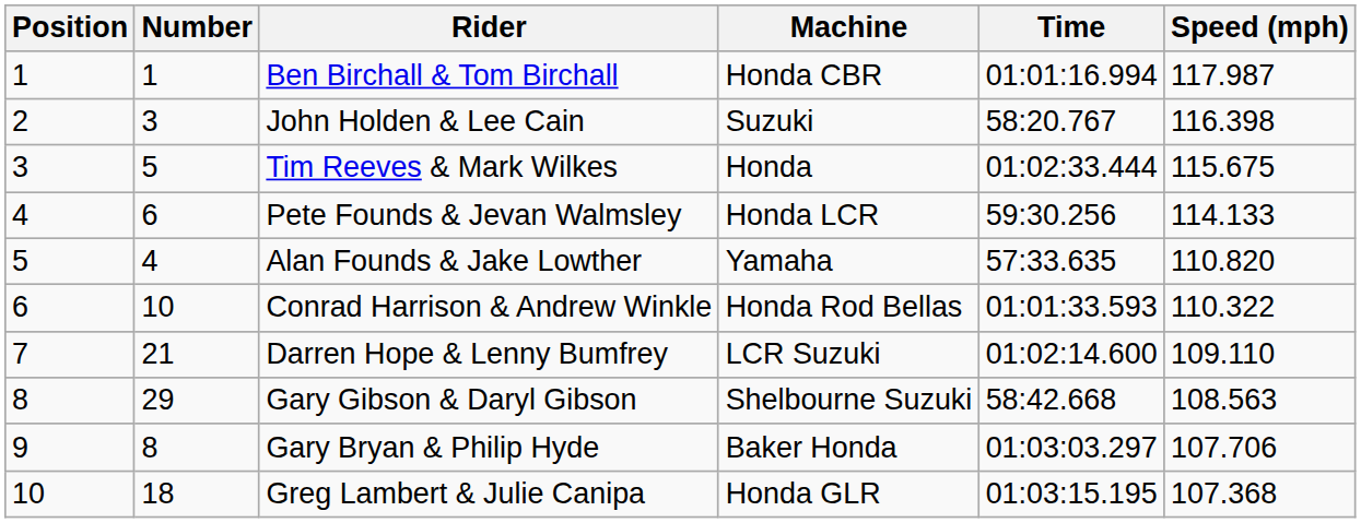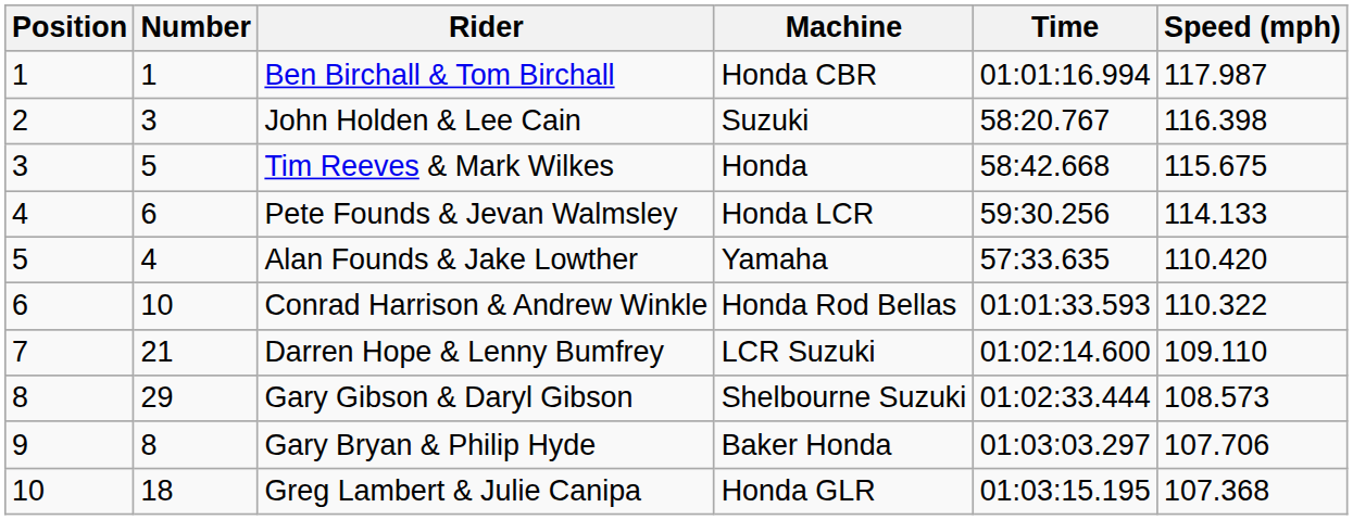Tim Reeves & Mark Wilkes | Time: 01:02:33.444 -> 58:42.668
Alan Founds & Jake Lowther | Speed (mph): 110.820 -> 110.420
Gary Gibson & Daryl Gibson | Time: 58:42.668 -> 01:02:33.444
Gary Gibson & Daryl Gibson | Speed (mph): 108.563 -> 108.573
